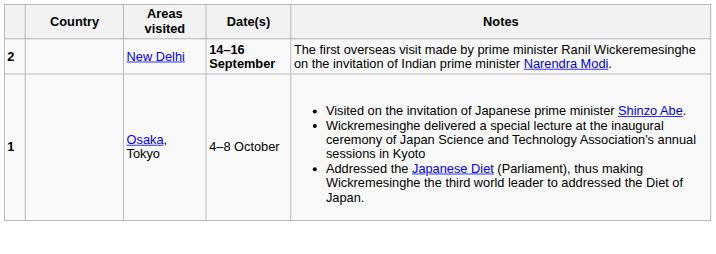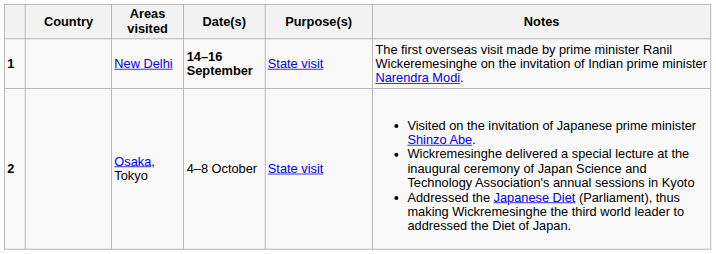+ column: Purpose(s) | State visit | State visit
New Delhi | column 1: 2 -> 1
Osaka, Tokyo | column 1: 1 -> 2
